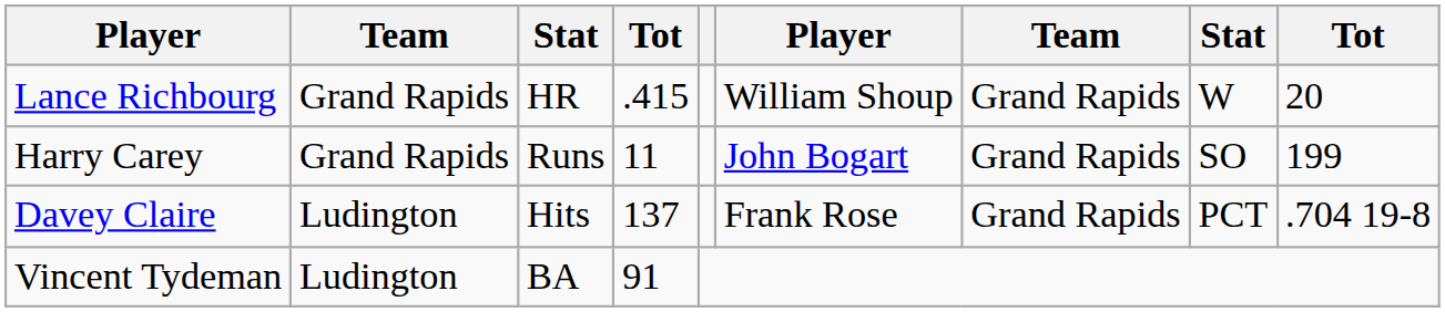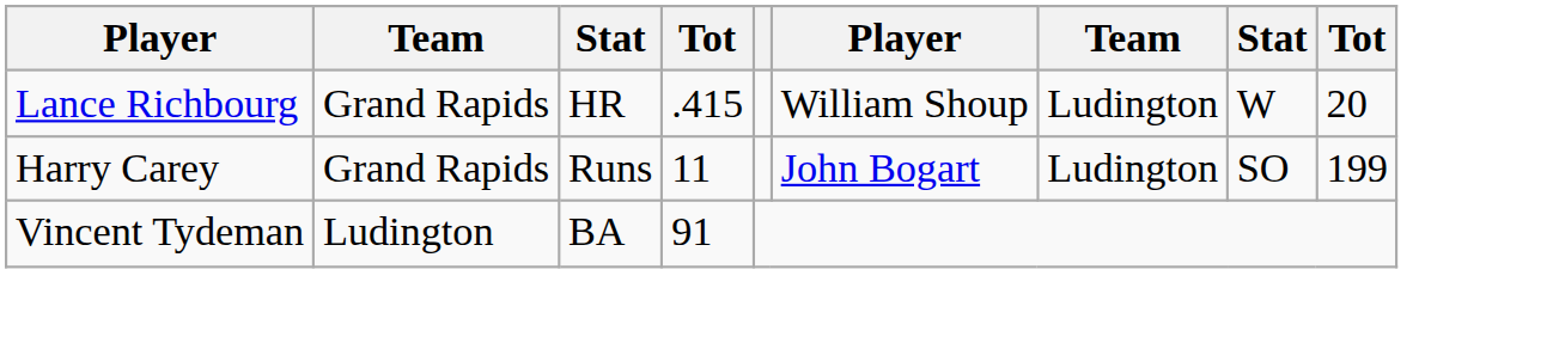Lance Richbourg | column 7: Grand Rapids -> Ludington
Harry Carey | column 7: Grand Rapids -> Ludington
- row: Davey Claire | Ludington | Hits | 137 | Frank Rose | Grand Rapids | PCT | .704 19-8
